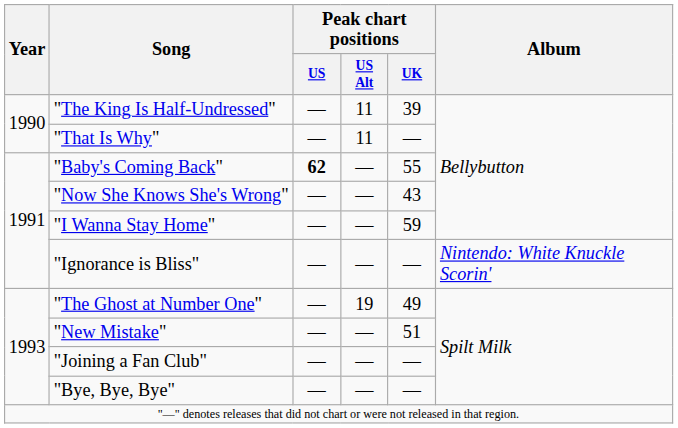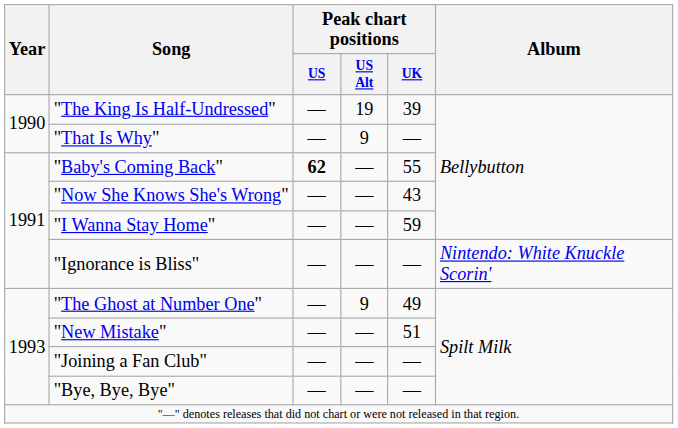"The King Is Half-Undressed" | Peak chart positions / US Alt: 11 -> 19
"That Is Why" | Peak chart positions / US Alt: 11 -> 9
"The Ghost at Number One" | Peak chart positions / US Alt: 19 -> 9
